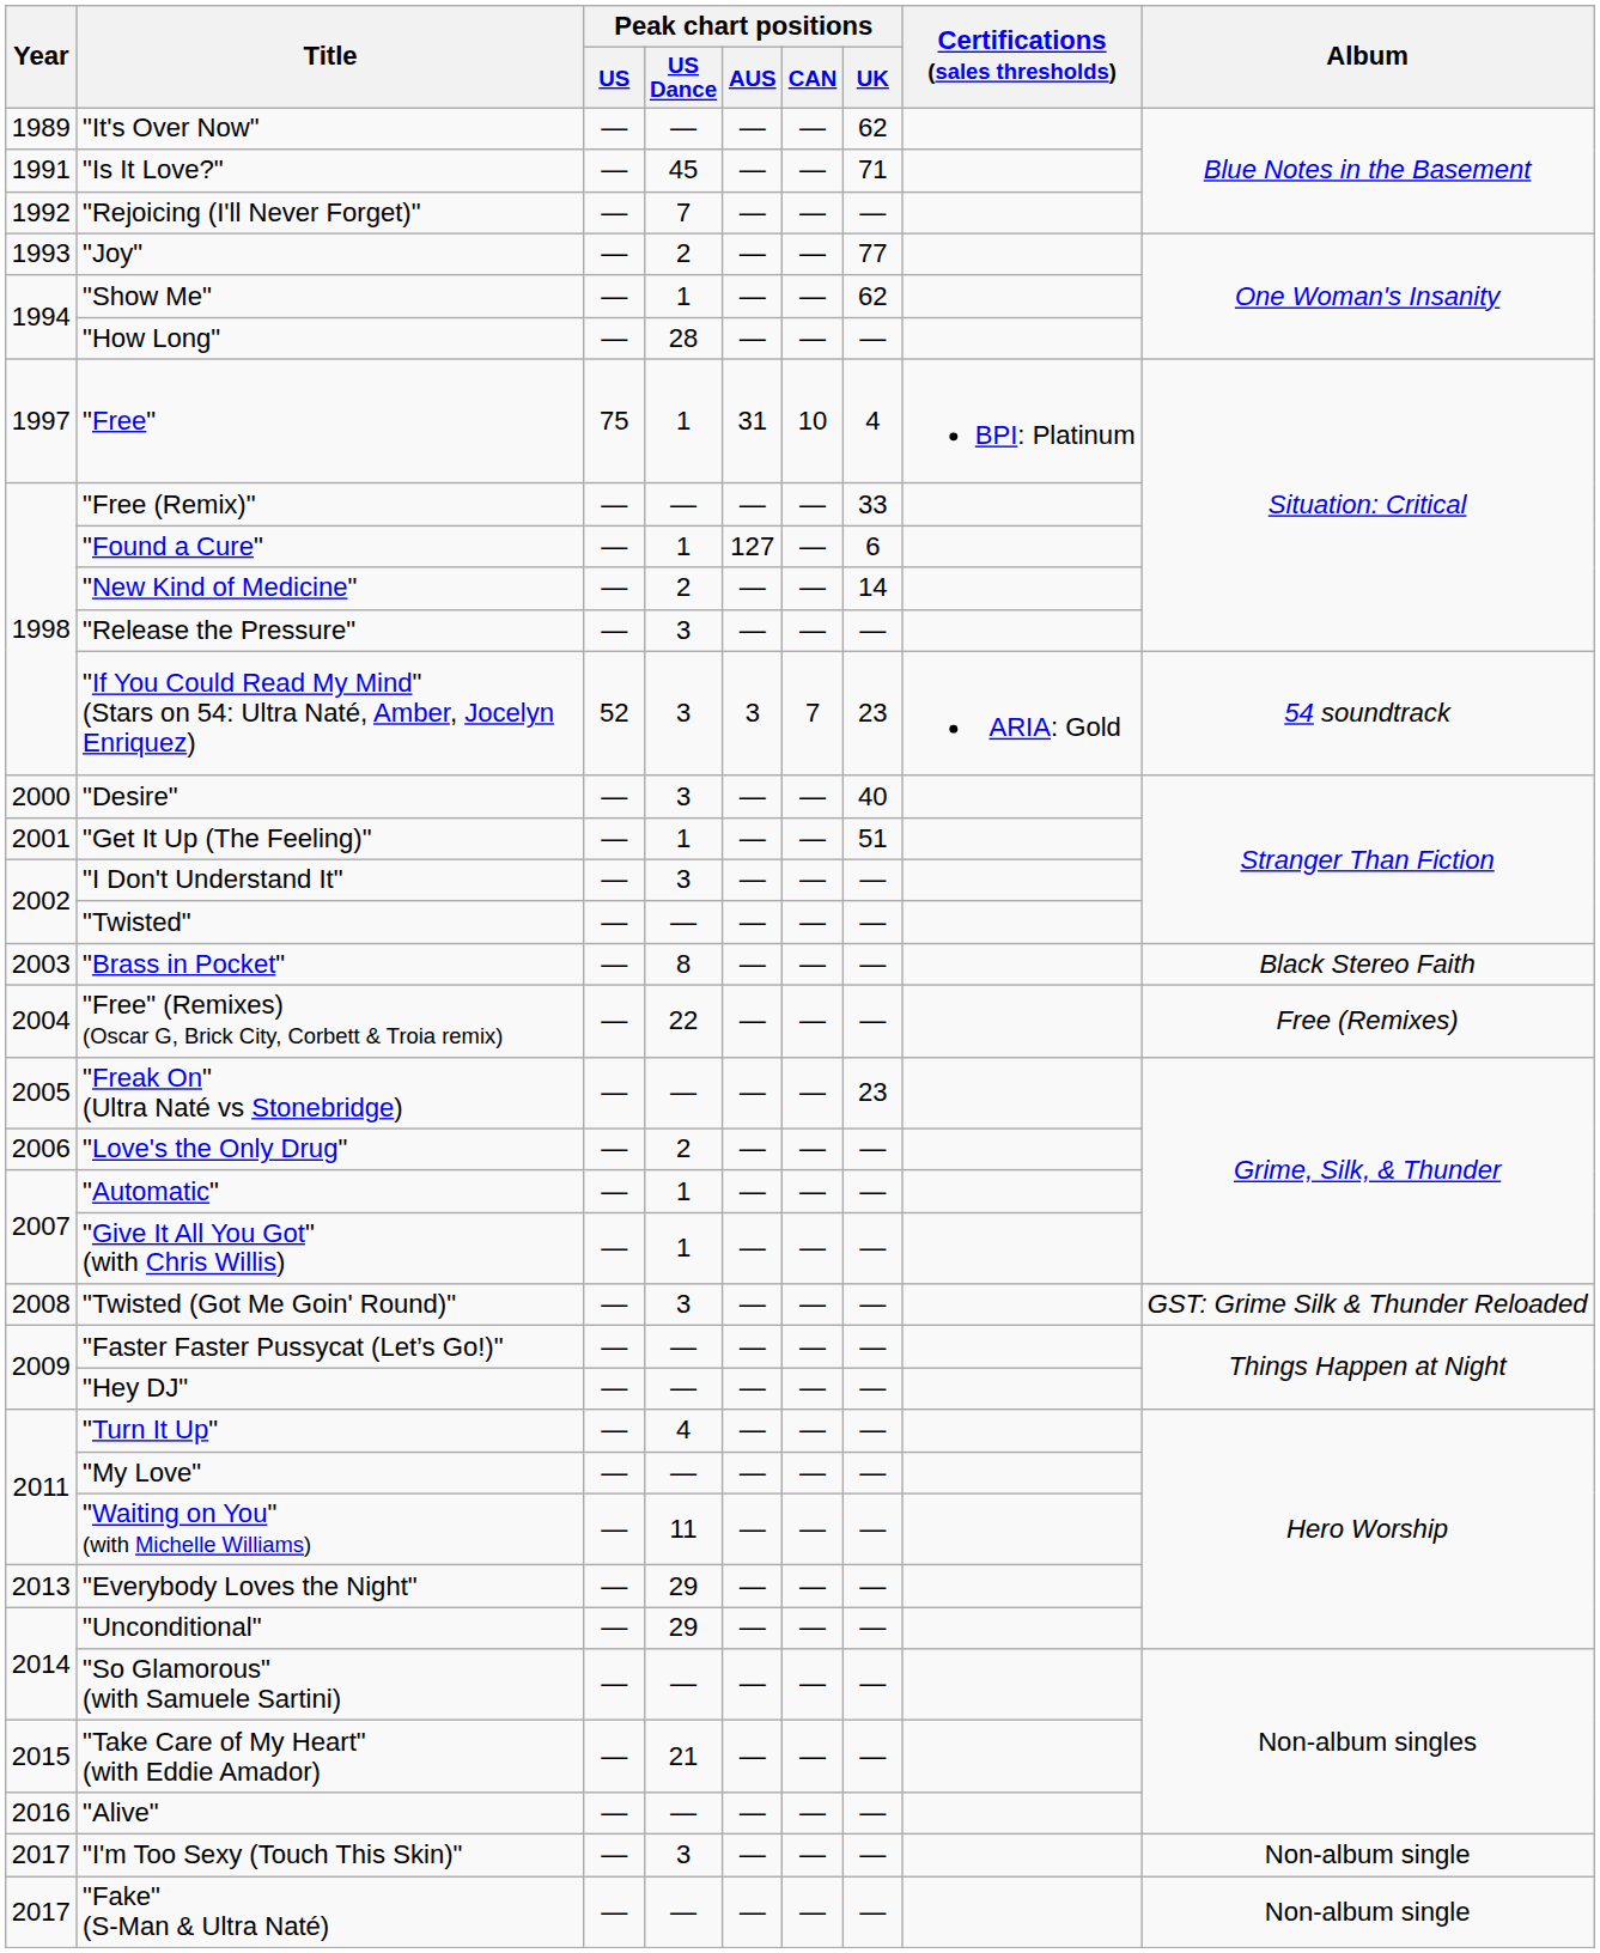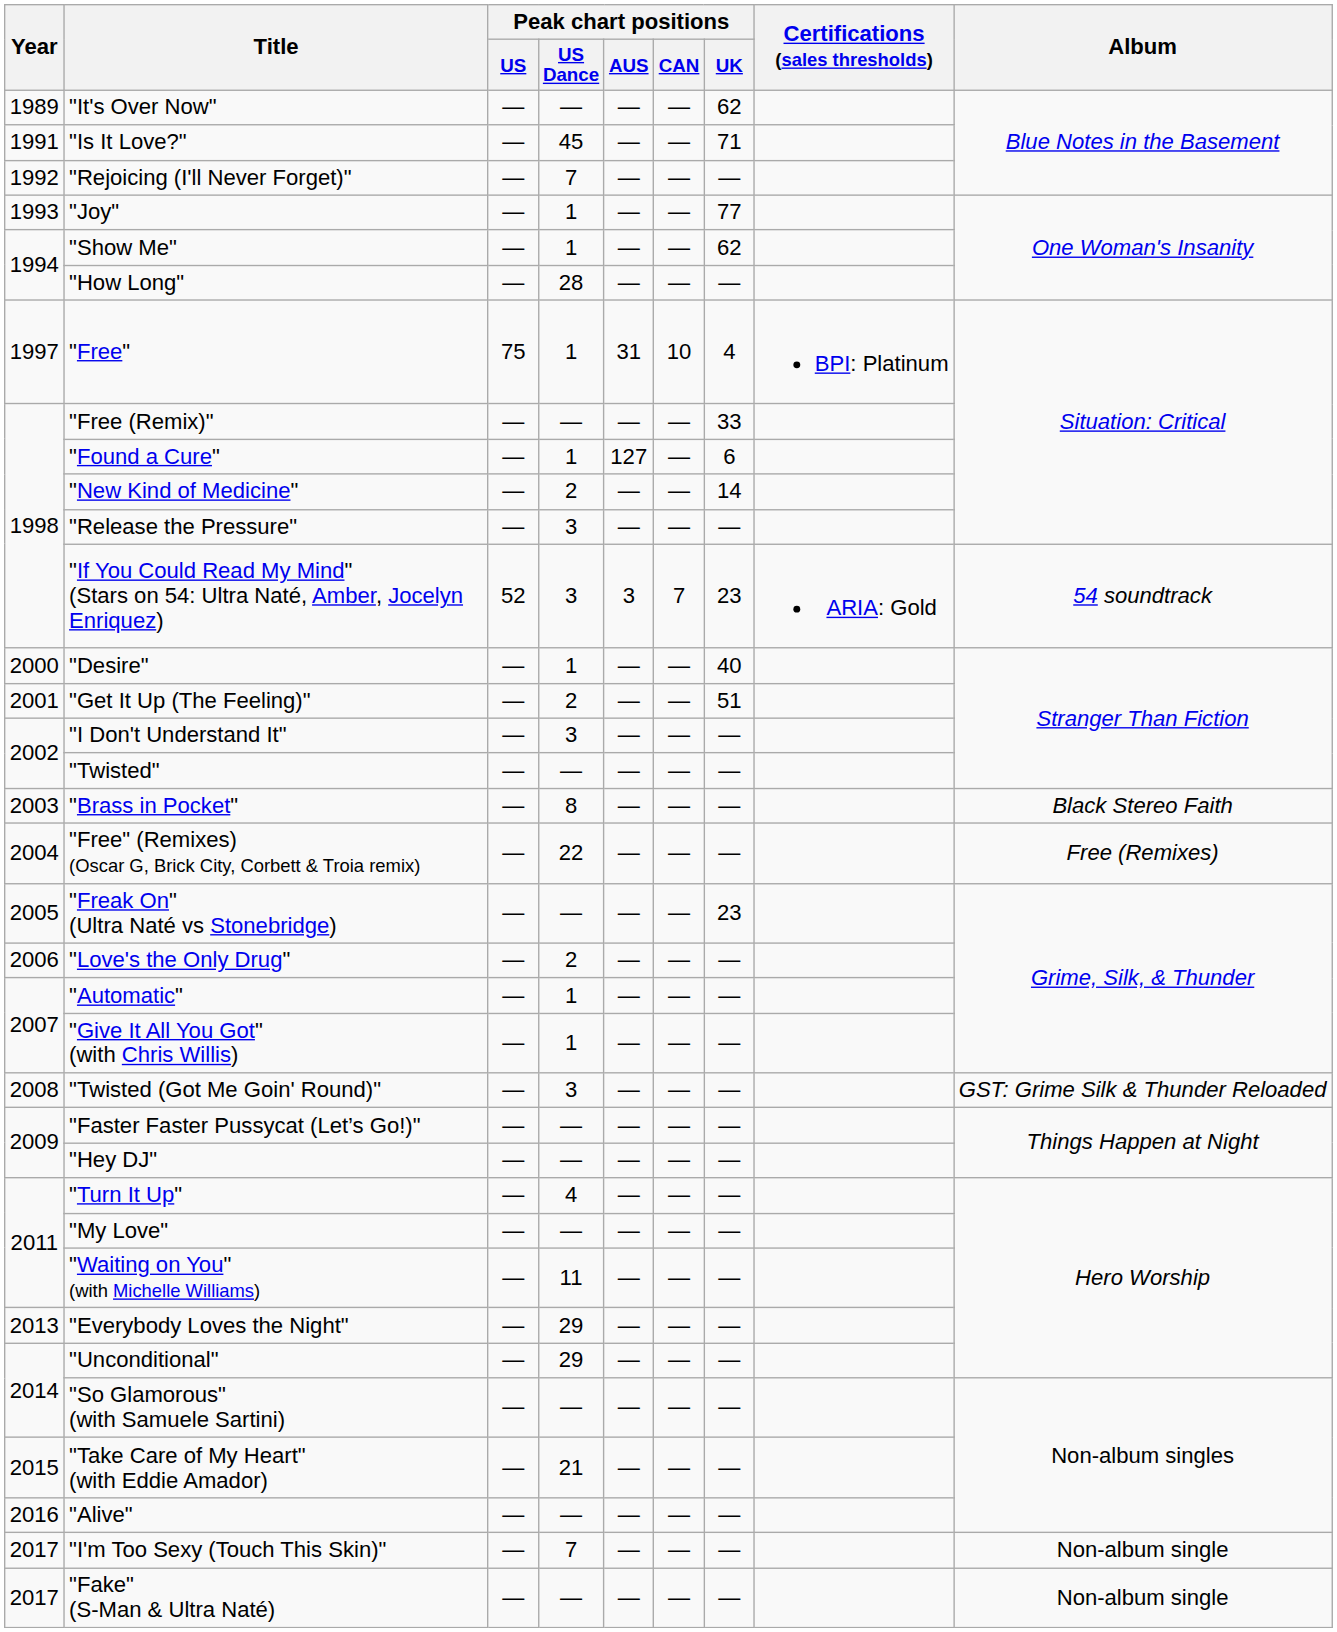"Joy" | Peak chart positions / US Dance: 2 -> 1
"Desire" | Peak chart positions / US Dance: 3 -> 1
"Get It Up (The Feeling)" | Peak chart positions / US Dance: 1 -> 2
"I'm Too Sexy (Touch This Skin)" | Peak chart positions / US Dance: 3 -> 7
